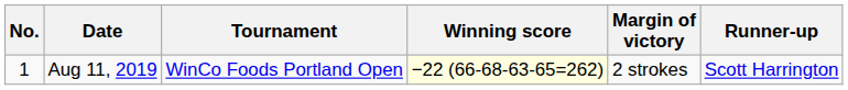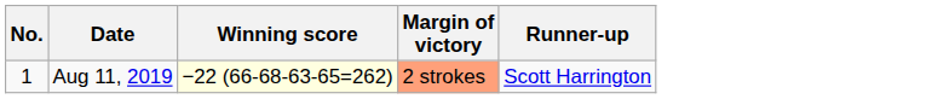- column: Tournament | WinCo Foods Portland Open
Aug 11, 2019 | Margin of victory: no background -> lightsalmon background
